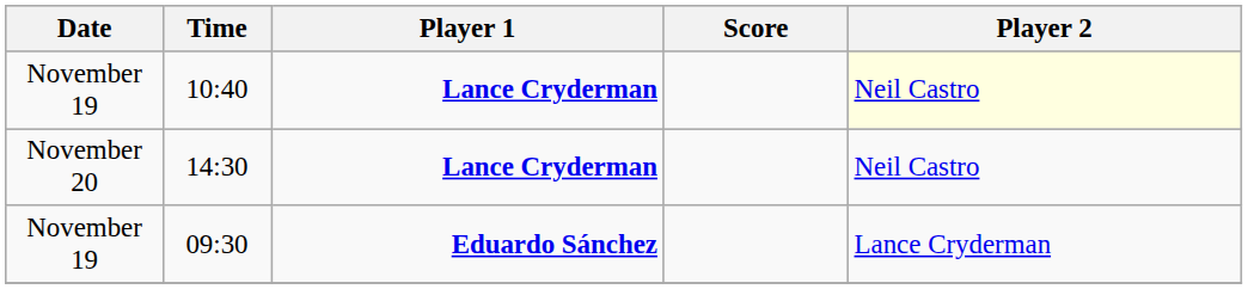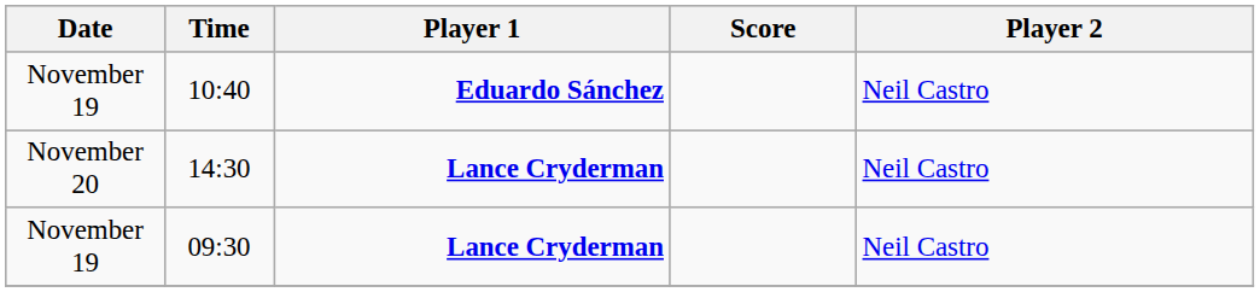10:40 | Player 1: Lance Cryderman -> Eduardo Sánchez
10:40 | Player 2: lightyellow background -> no background
09:30 | Player 1: Eduardo Sánchez -> Lance Cryderman
09:30 | Player 2: Lance Cryderman -> Neil Castro
